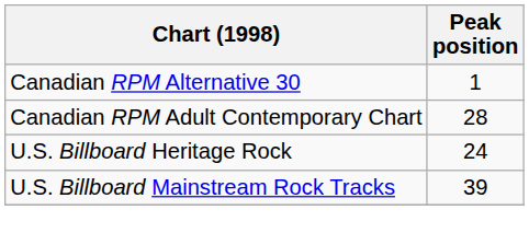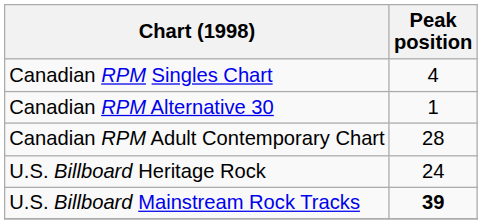+ row: Canadian RPM Singles Chart | 4
U.S. Billboard Mainstream Rock Tracks | Peak position: normal -> bold
